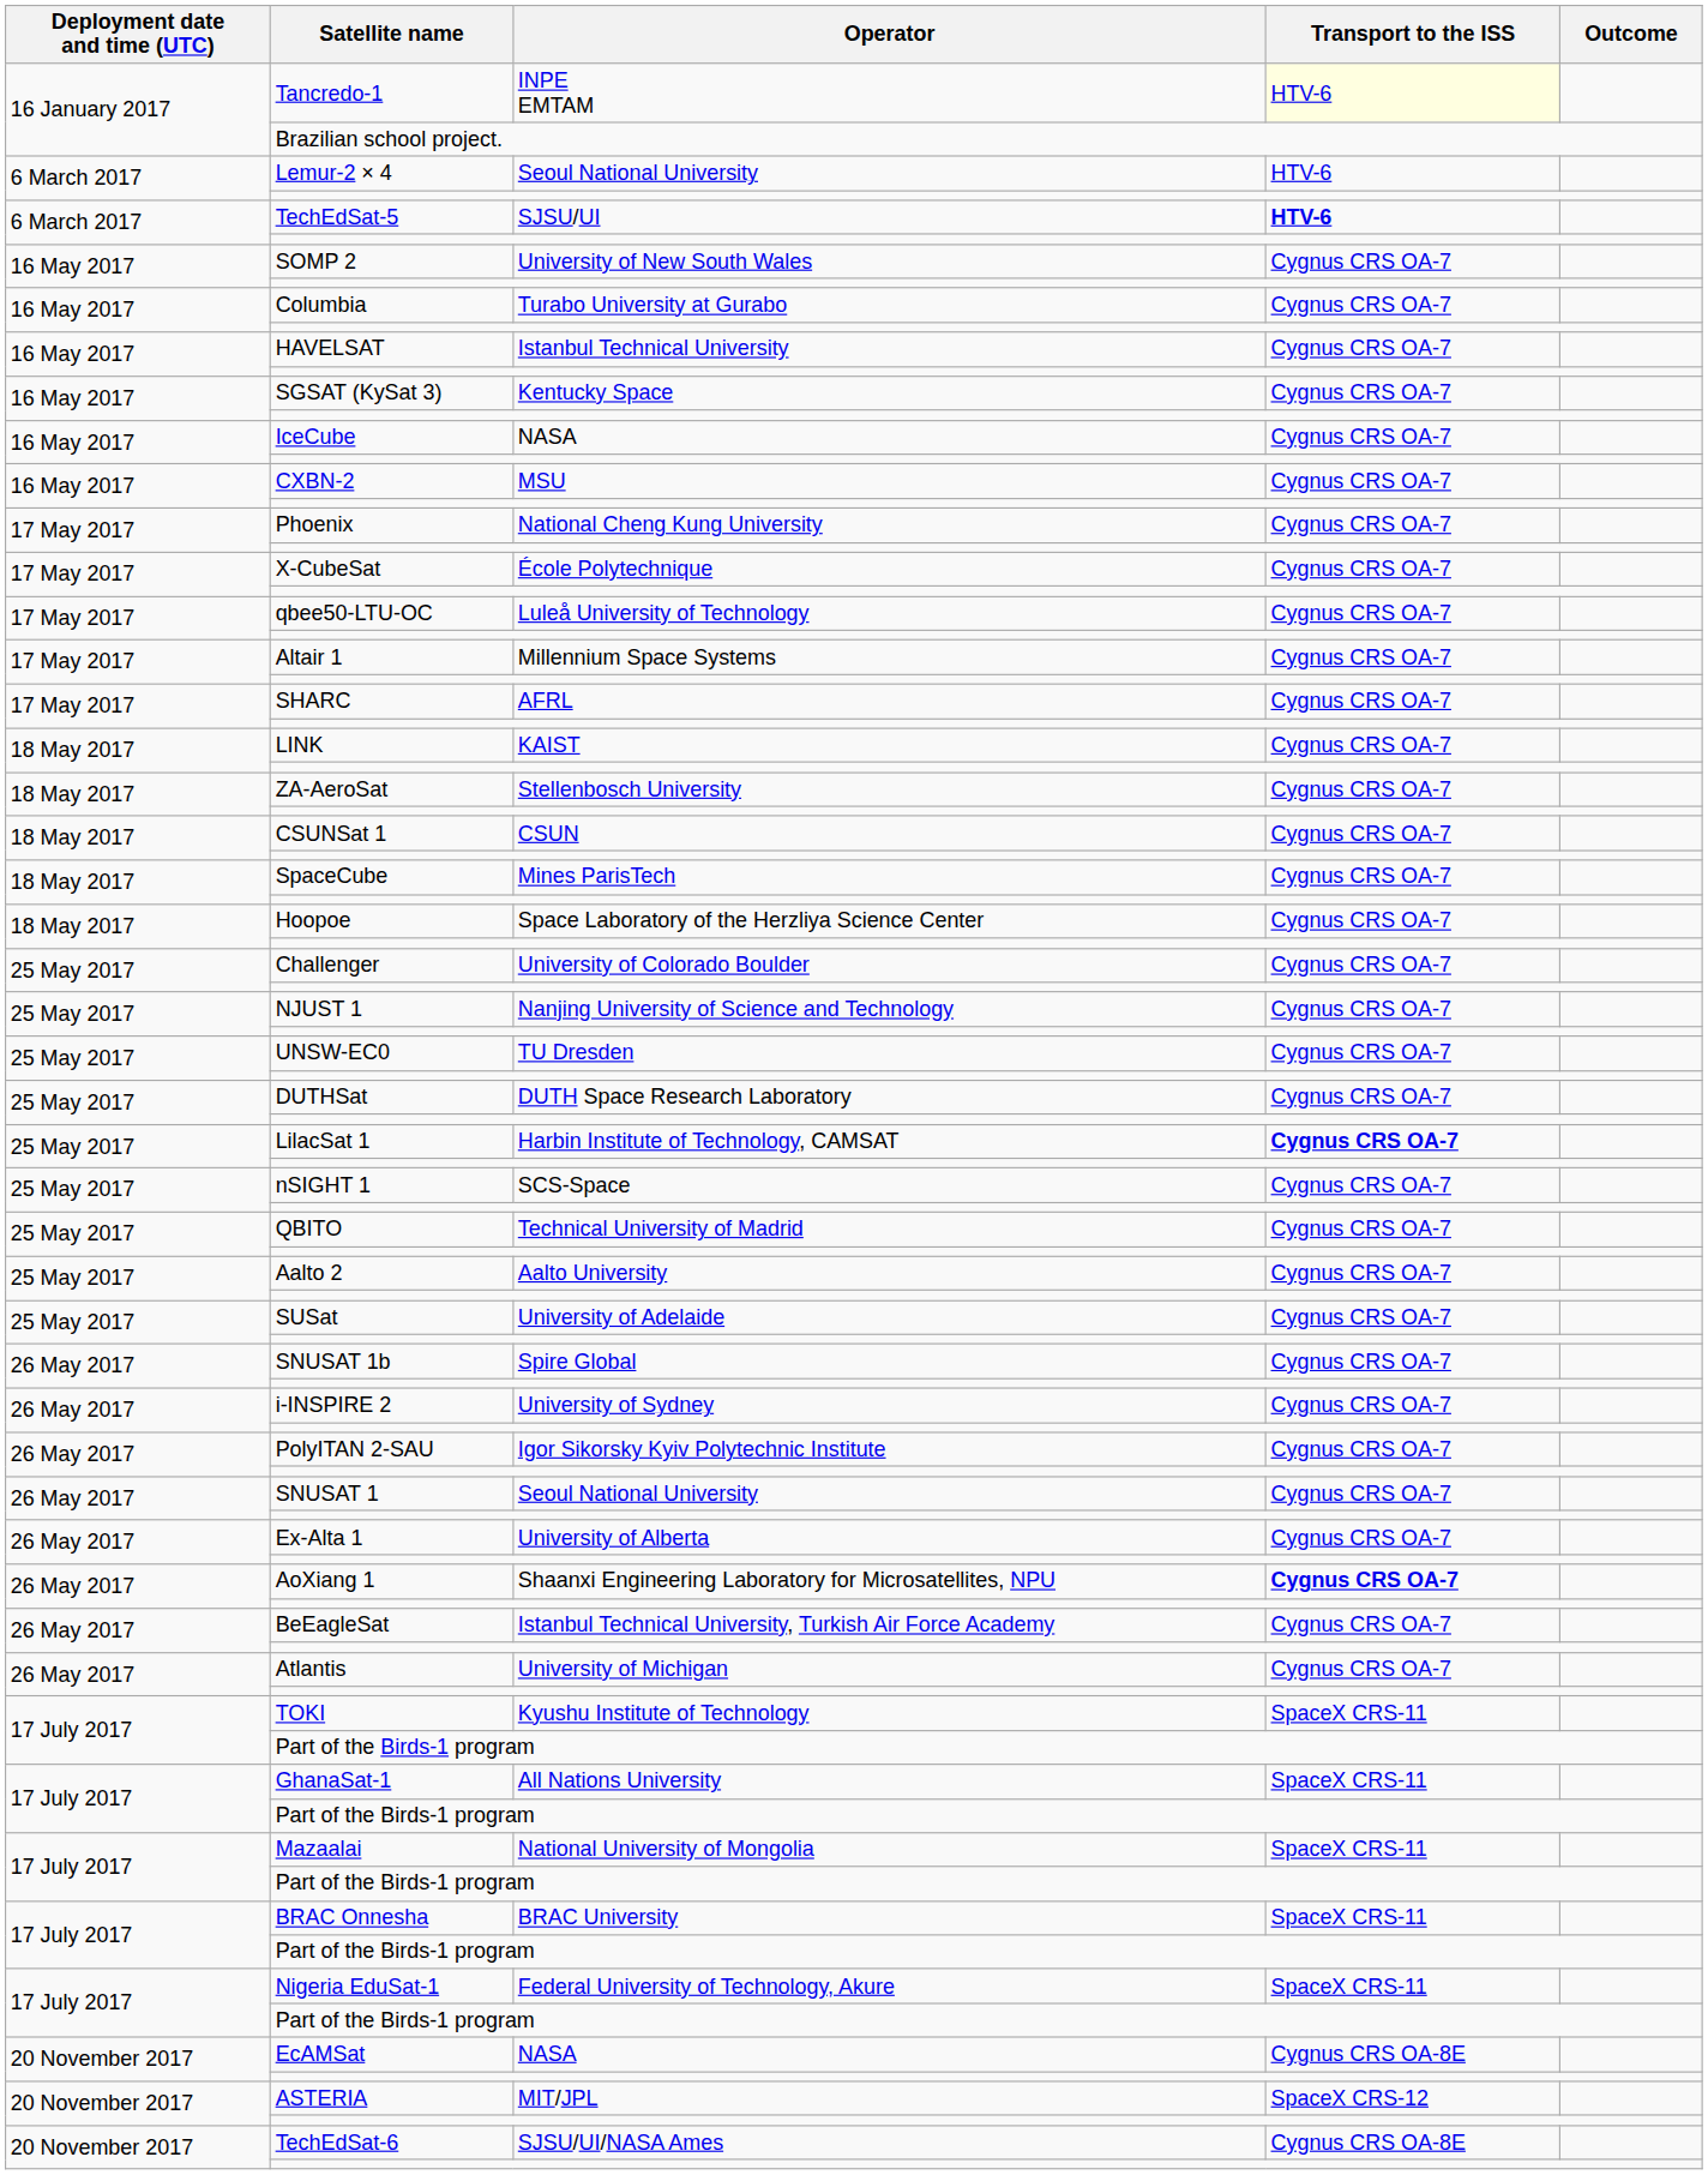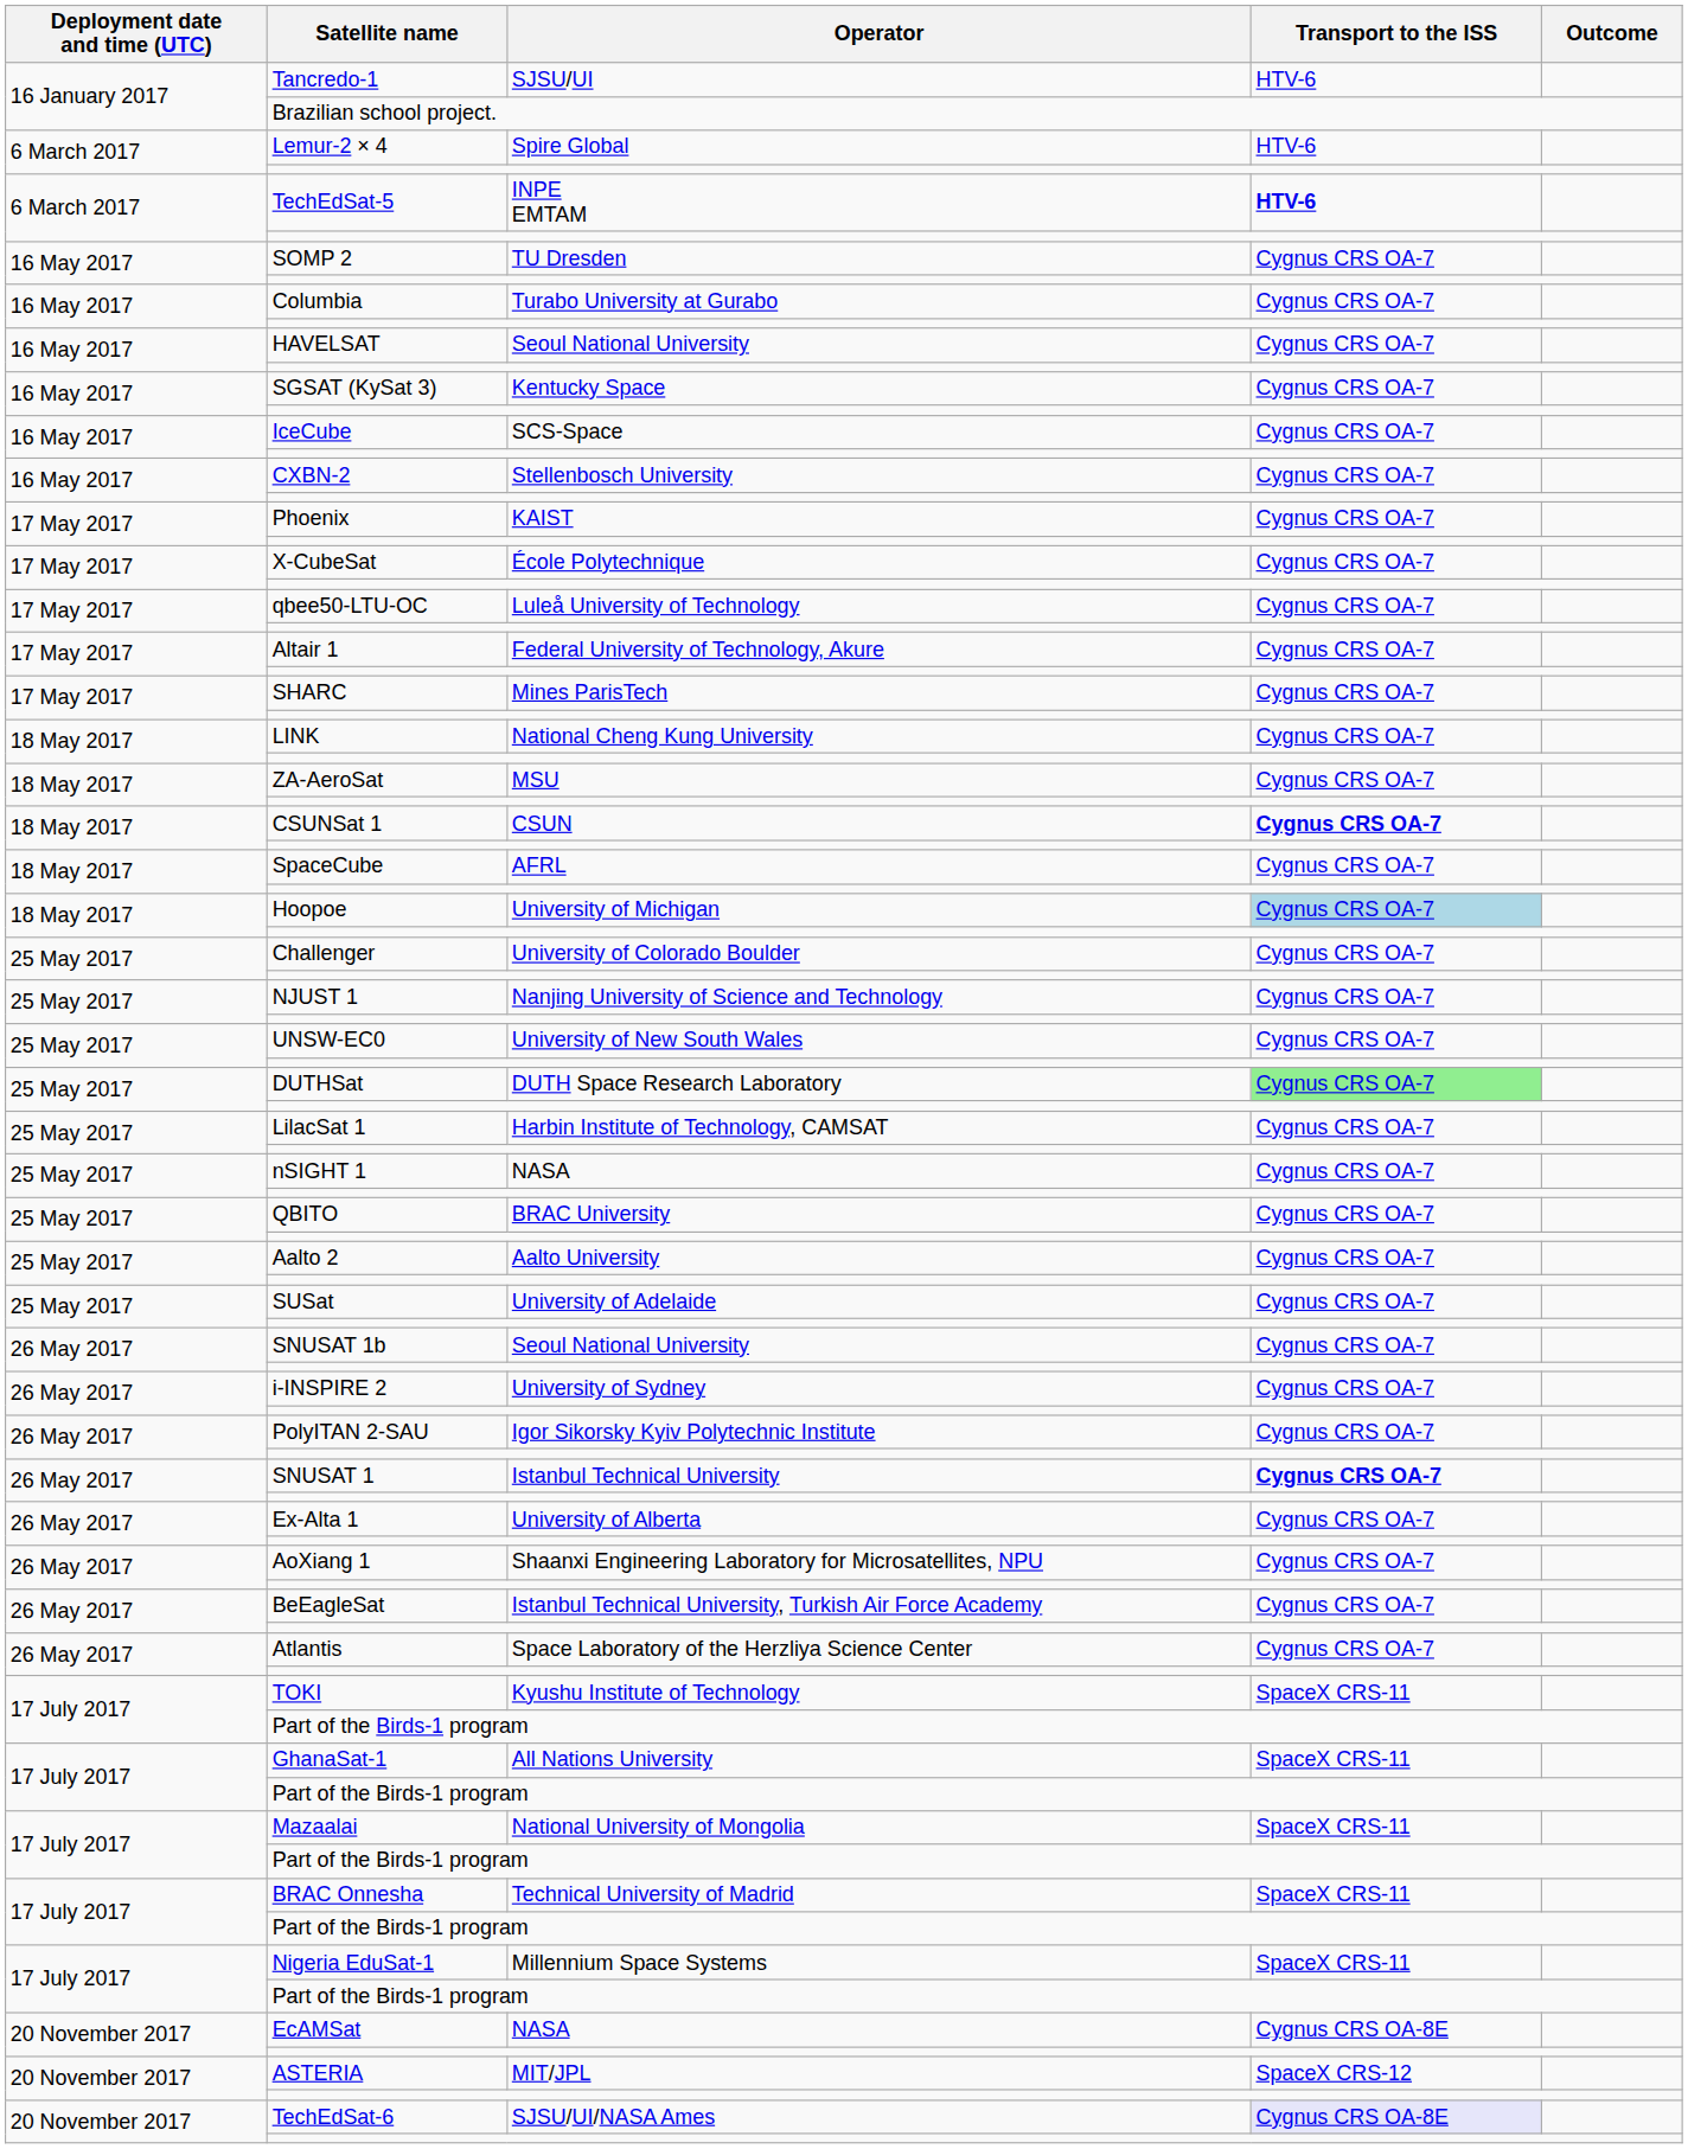Tancredo-1 | Operator: INPE EMTAM -> SJSU/UI
Tancredo-1 | Transport to the ISS: lightyellow background -> no background
Lemur-2 × 4 | Operator: Seoul National University -> Spire Global
TechEdSat-5 | Operator: SJSU/UI -> INPE EMTAM
SOMP 2 | Operator: University of New South Wales -> TU Dresden
HAVELSAT | Operator: Istanbul Technical University -> Seoul National University
IceCube | Operator: NASA -> SCS-Space
CXBN-2 | Operator: MSU -> Stellenbosch University
Phoenix | Operator: National Cheng Kung University -> KAIST
Altair 1 | Operator: Millennium Space Systems -> Federal University of Technology, Akure
SHARC | Operator: AFRL -> Mines ParisTech
LINK | Operator: KAIST -> National Cheng Kung University
ZA-AeroSat | Operator: Stellenbosch University -> MSU
CSUNSat 1 | Transport to the ISS: normal -> bold
SpaceCube | Operator: Mines ParisTech -> AFRL
Hoopoe | Operator: Space Laboratory of the Herzliya Science Center -> University of Michigan
Hoopoe | Transport to the ISS: no background -> lightblue background
UNSW-EC0 | Operator: TU Dresden -> University of New South Wales
DUTHSat | Transport to the ISS: no background -> lightgreen background
LilacSat 1 | Transport to the ISS: bold -> normal
nSIGHT 1 | Operator: SCS-Space -> NASA
QBITO | Operator: Technical University of Madrid -> BRAC University
SNUSAT 1b | Operator: Spire Global -> Seoul National University
SNUSAT 1 | Operator: Seoul National University -> Istanbul Technical University
SNUSAT 1 | Transport to the ISS: normal -> bold
AoXiang 1 | Transport to the ISS: bold -> normal
Atlantis | Operator: University of Michigan -> Space Laboratory of the Herzliya Science Center
BRAC Onnesha | Operator: BRAC University -> Technical University of Madrid
Nigeria EduSat-1 | Operator: Federal University of Technology, Akure -> Millennium Space Systems
TechEdSat-6 | Transport to the ISS: no background -> lavender background
